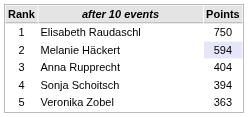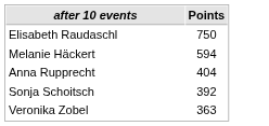- column: Rank | 1 | 2 | 3 | 4 | 5
Melanie Häckert | Points: lavender background -> no background
Sonja Schoitsch | Points: 394 -> 392
